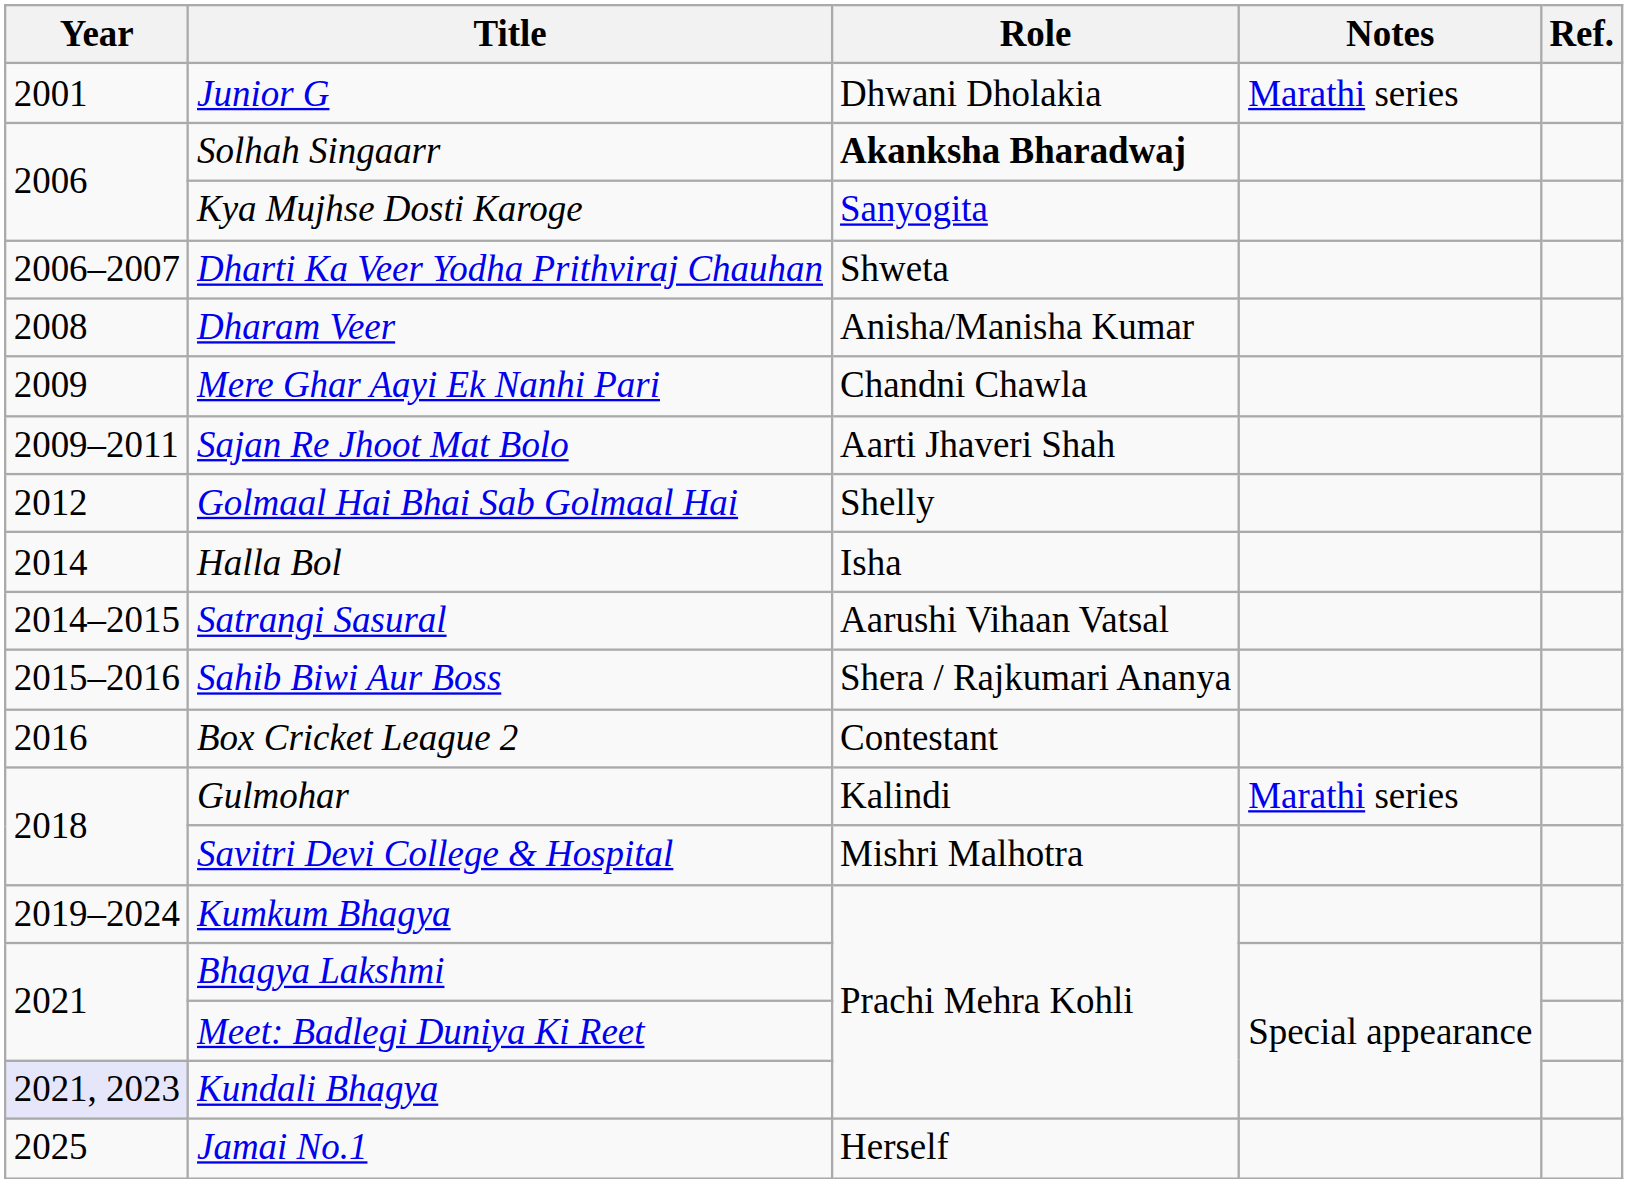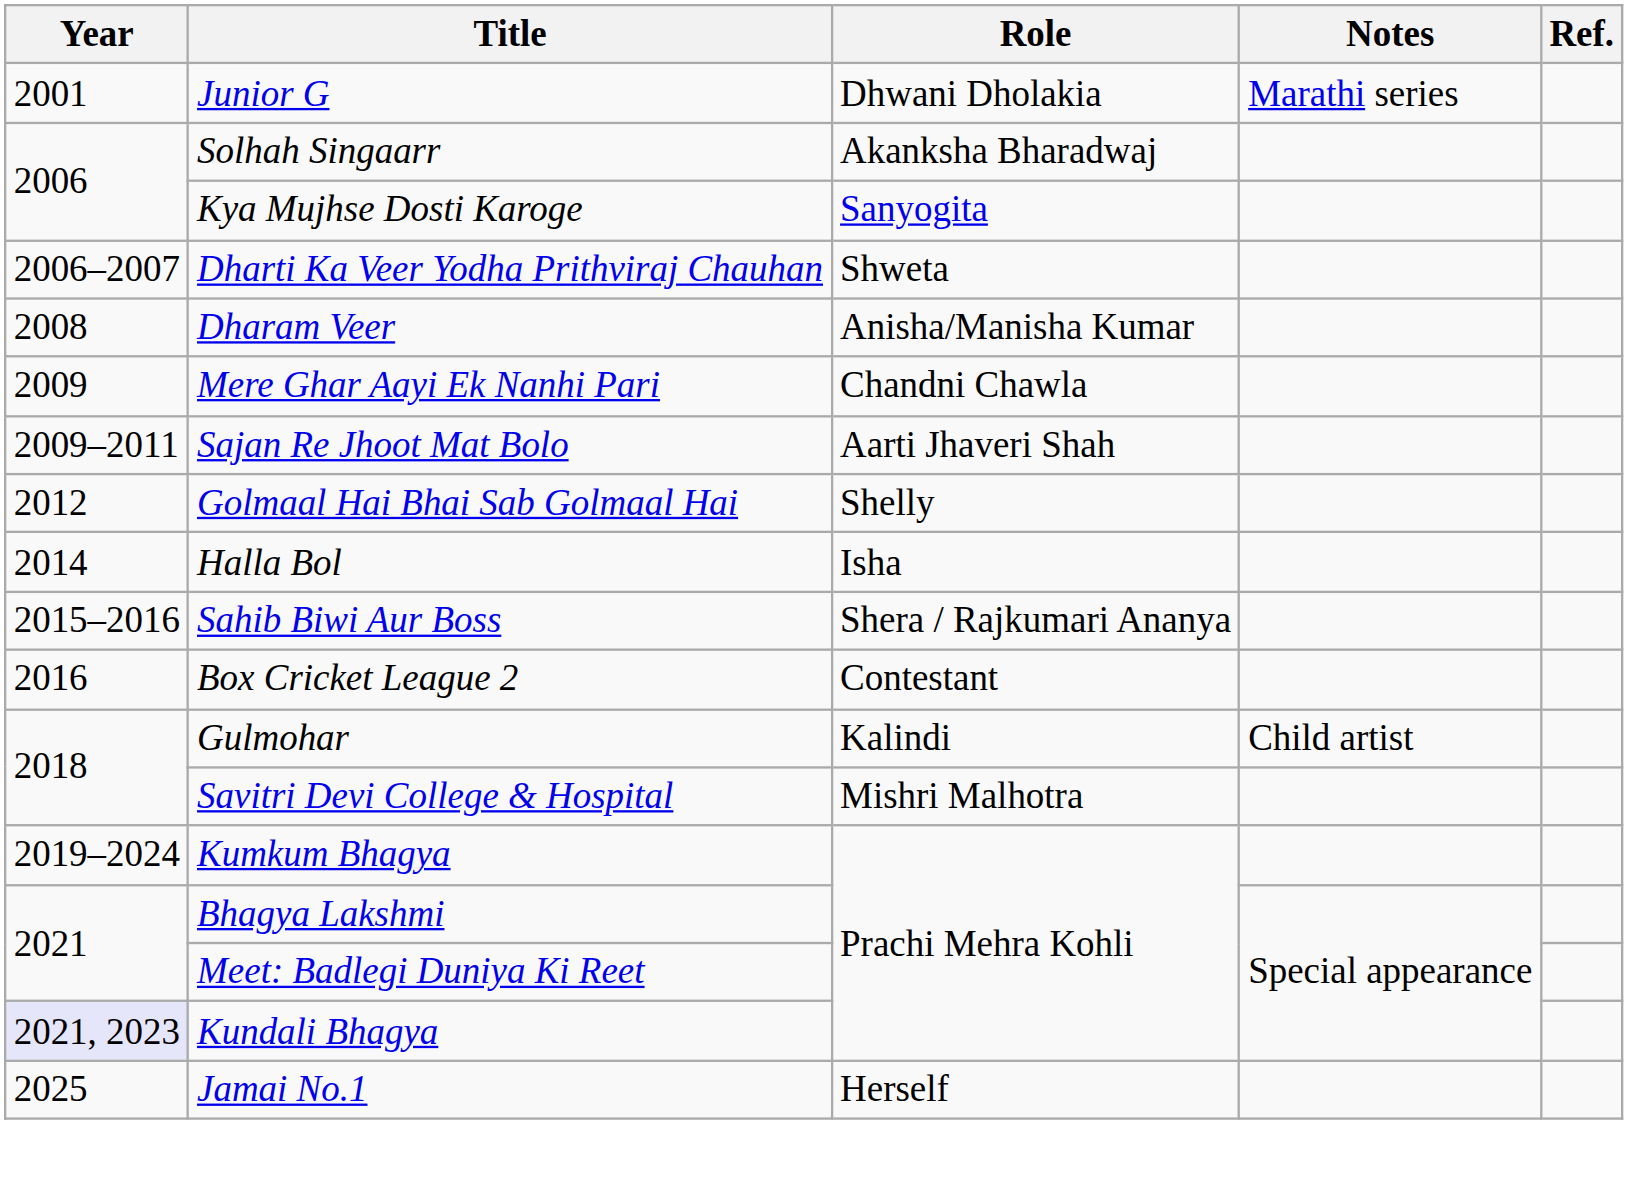Solhah Singaarr | Role: bold -> normal
- row: 2014–2015 | Satrangi Sasural | Aarushi Vihaan Vatsal
Gulmohar | Notes: Marathi series -> Child artist
